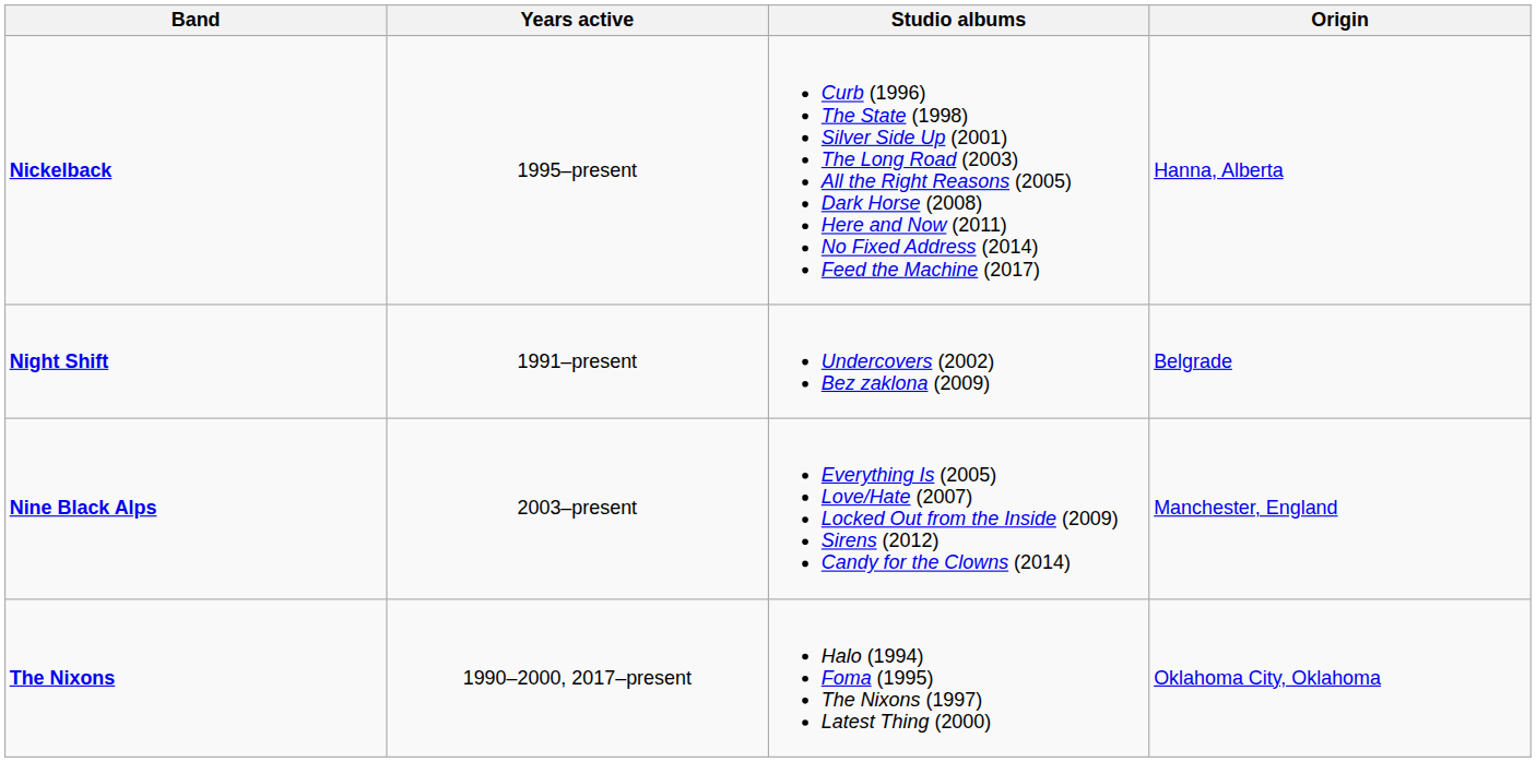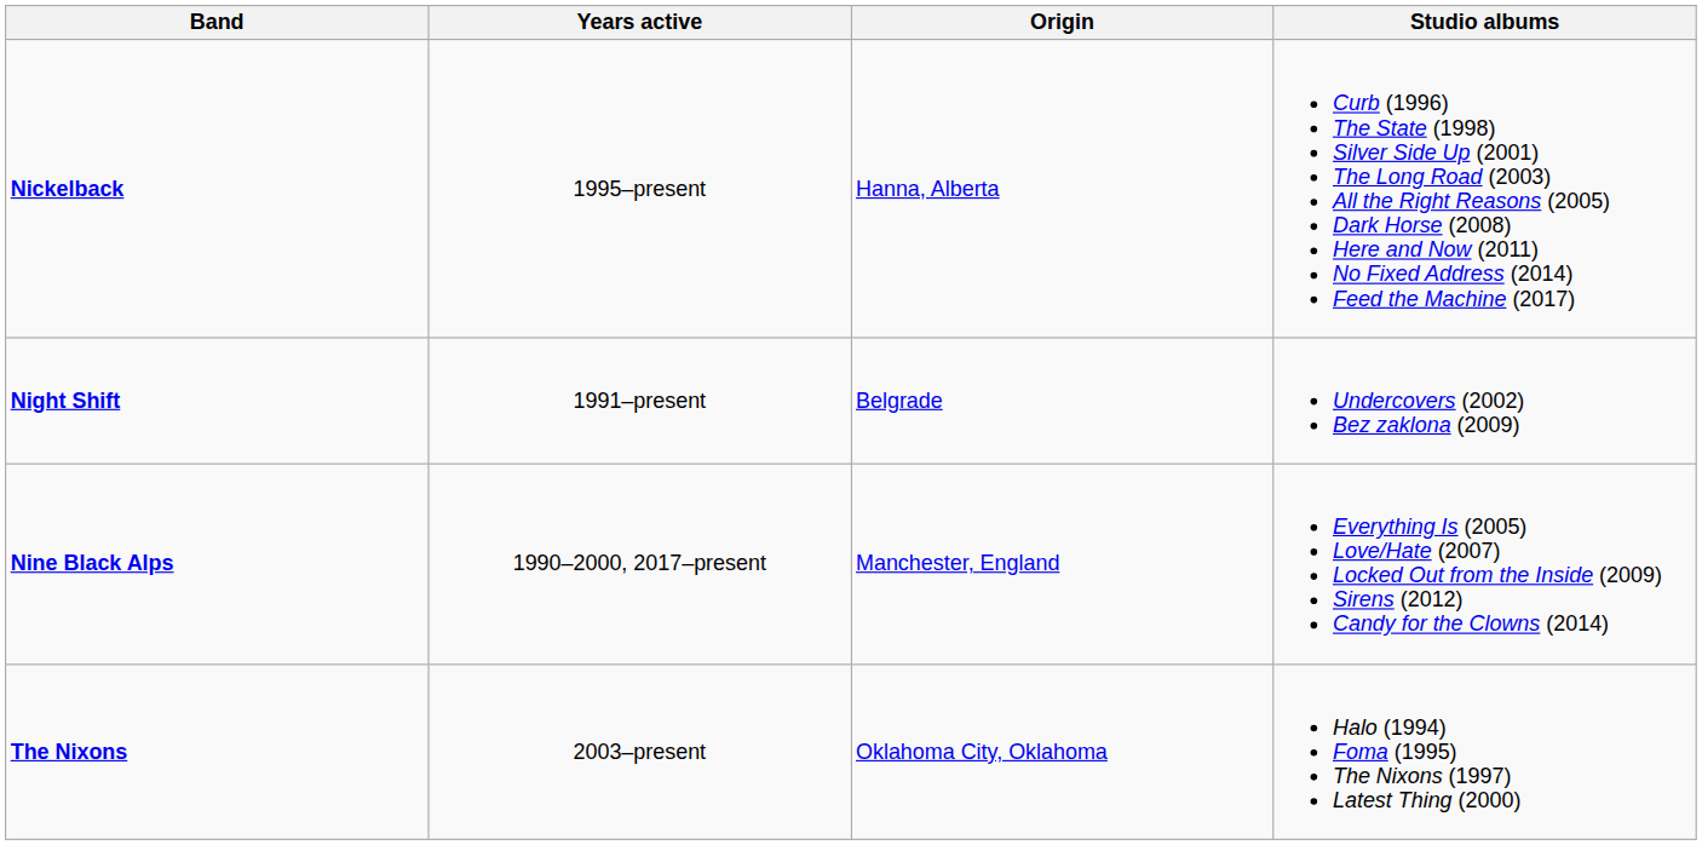columns swapped: Origin <-> Studio albums
Nine Black Alps | Years active: 2003–present -> 1990–2000, 2017–present
The Nixons | Years active: 1990–2000, 2017–present -> 2003–present
